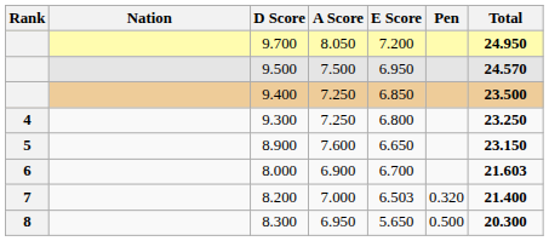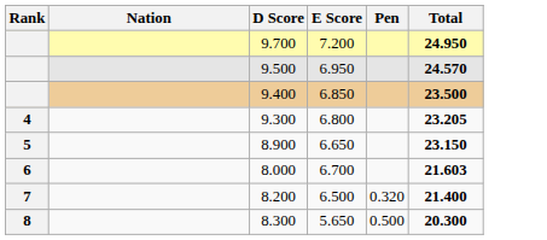- column: A Score | 8.050 | 7.500 | 7.250 | 7.250 | 7.600 | 6.900 | 7.000 | 6.950
9.300 | Total: 23.250 -> 23.205
8.200 | E Score: 6.503 -> 6.500
